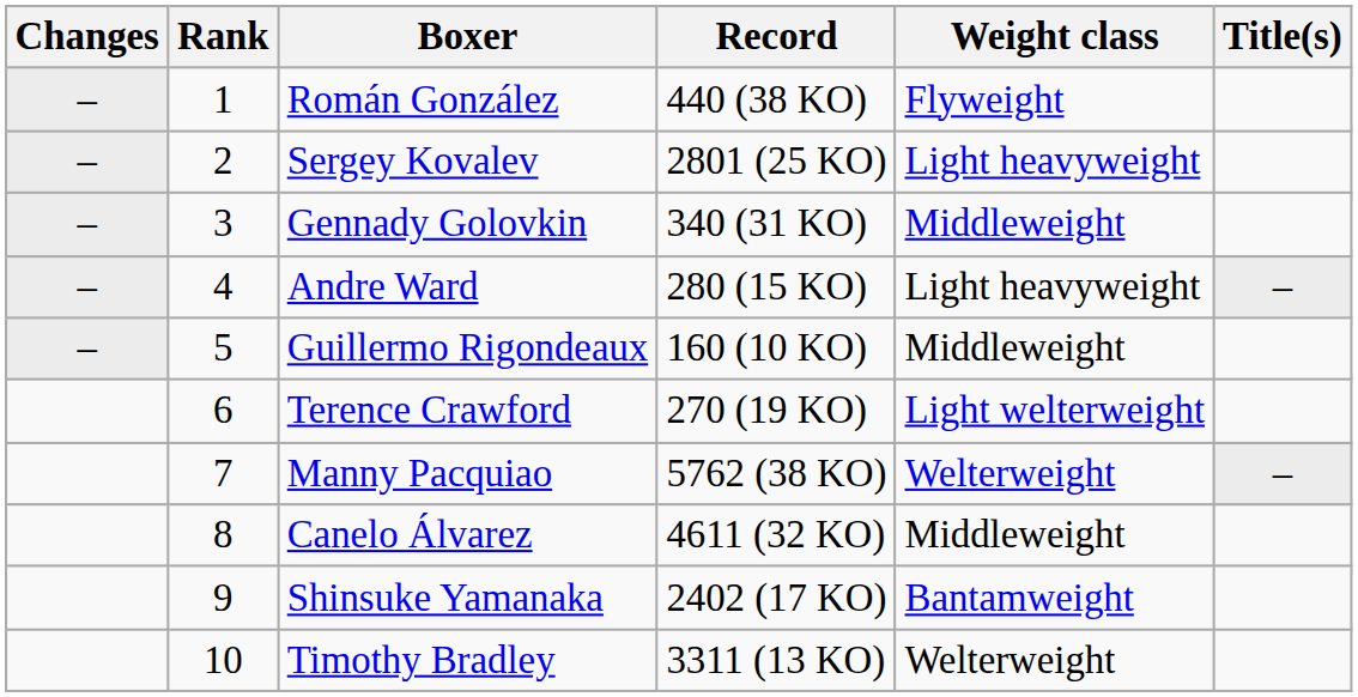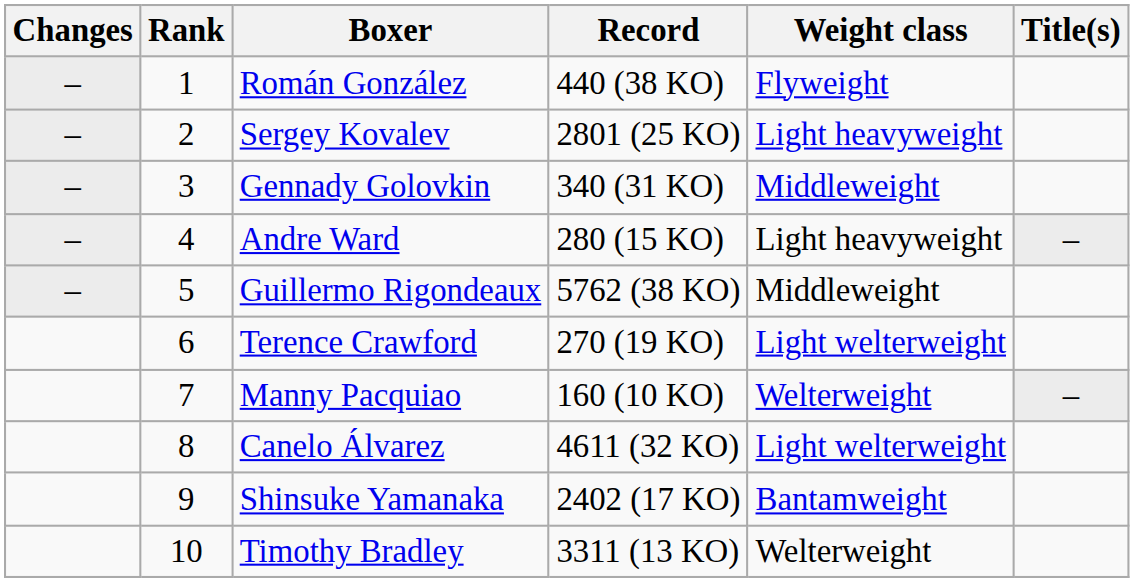Guillermo Rigondeaux | Record: 160 (10 KO) -> 5762 (38 KO)
Manny Pacquiao | Record: 5762 (38 KO) -> 160 (10 KO)
Canelo Álvarez | Weight class: Middleweight -> Light welterweight
